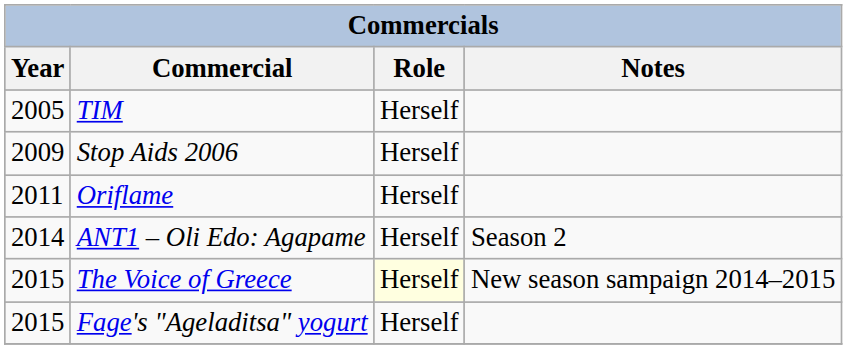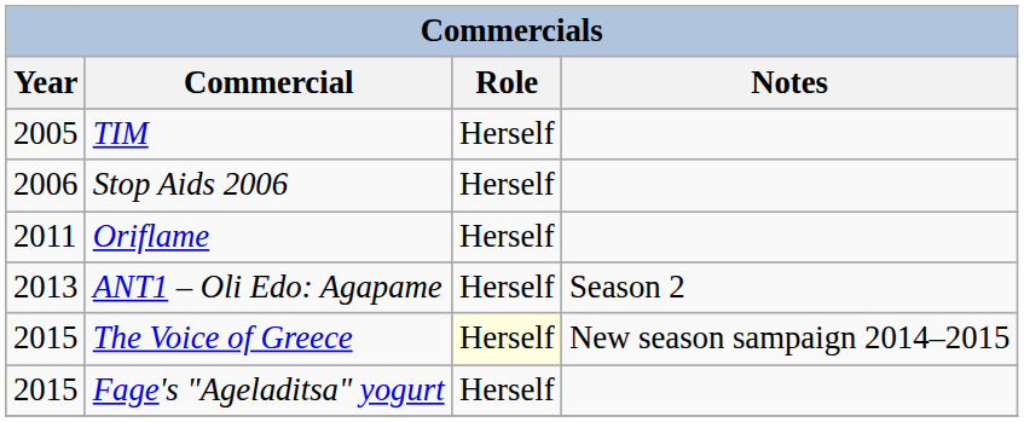Stop Aids 2006 | Year: 2009 -> 2006
ANT1 – Oli Edo: Agapame | Year: 2014 -> 2013
